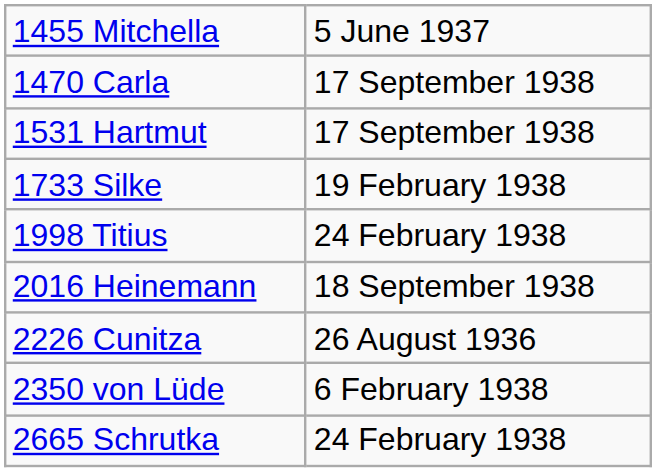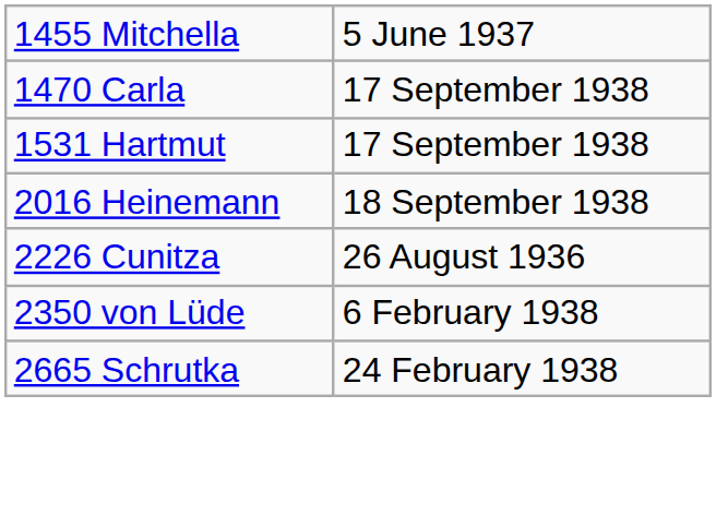- row: 1733 Silke | 19 February 1938
- row: 1998 Titius | 24 February 1938
